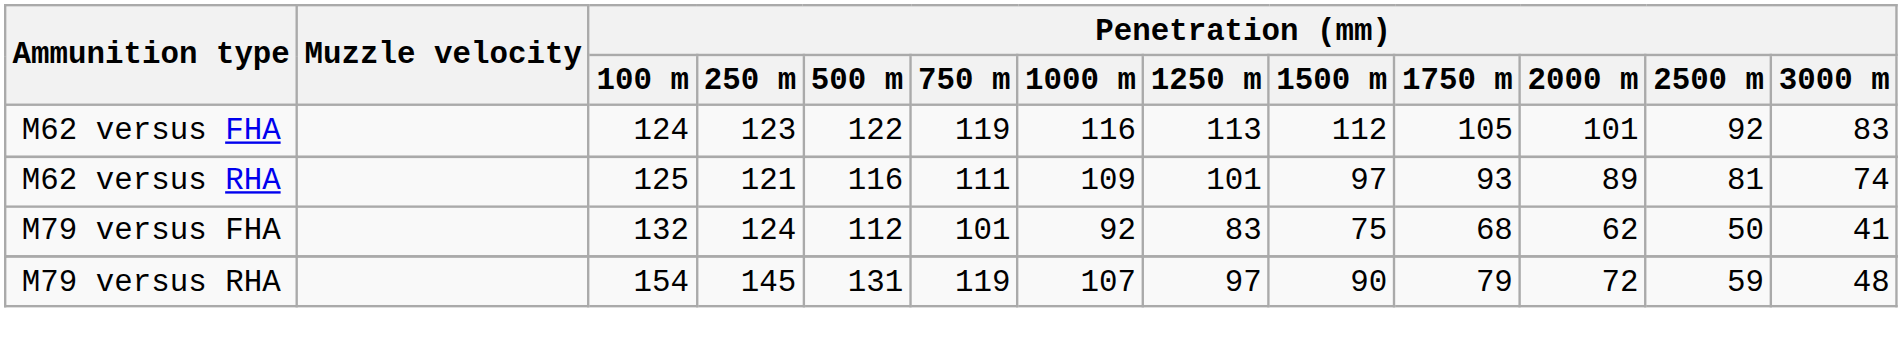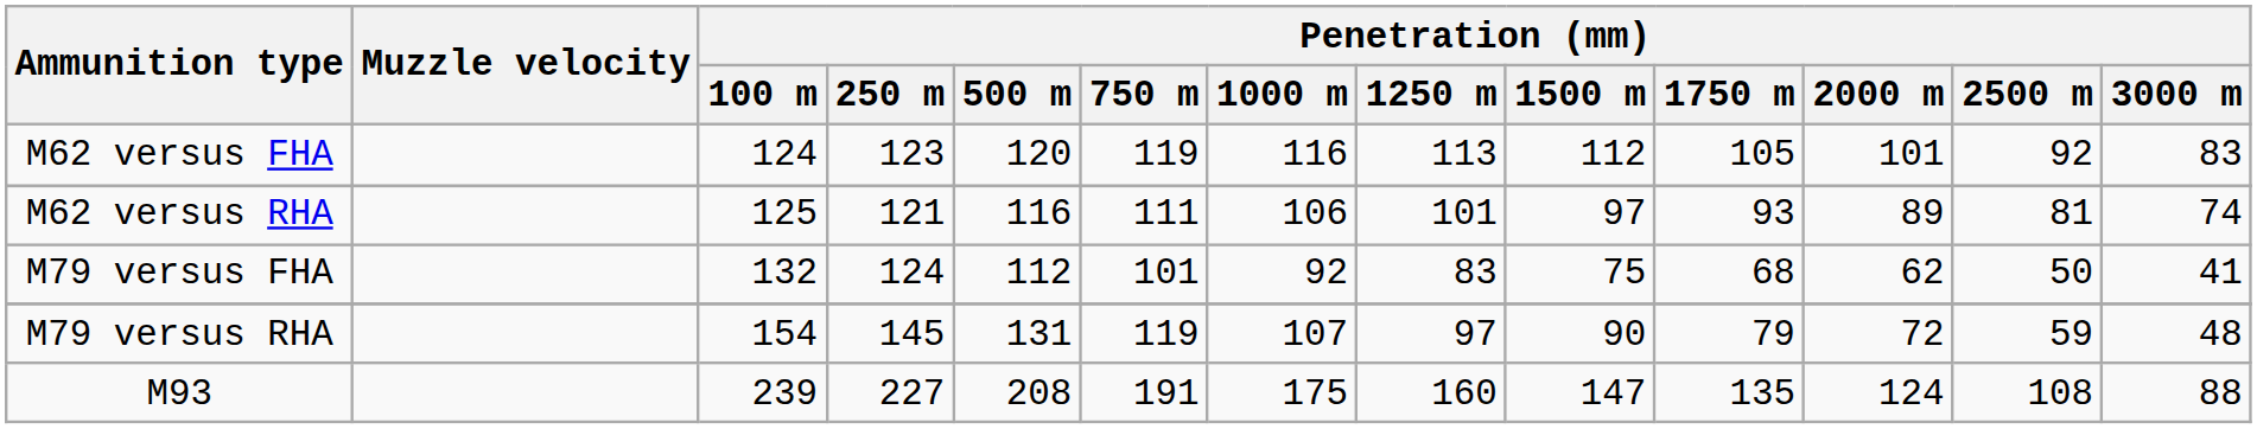M62 versus FHA | Penetration (mm) / 500 m: 122 -> 120
M62 versus RHA | Penetration (mm) / 1000 m: 109 -> 106
+ row: M93 | 239 | 227 | 208 | 191 | 175 | 160 | 147 | 135 | 124 | 108 | 88
